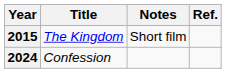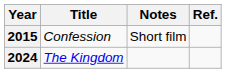2015 | Title: The Kingdom -> Confession
2024 | Title: Confession -> The Kingdom
